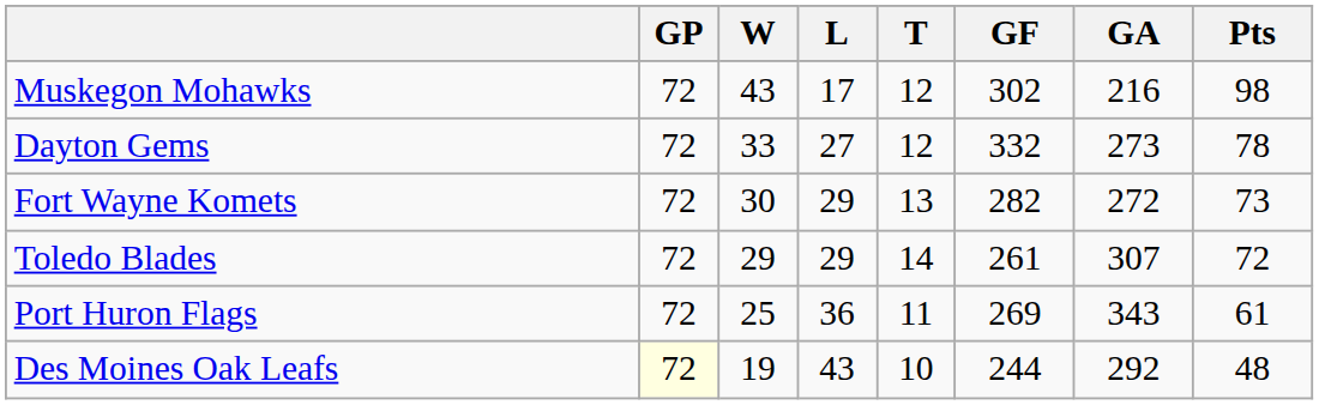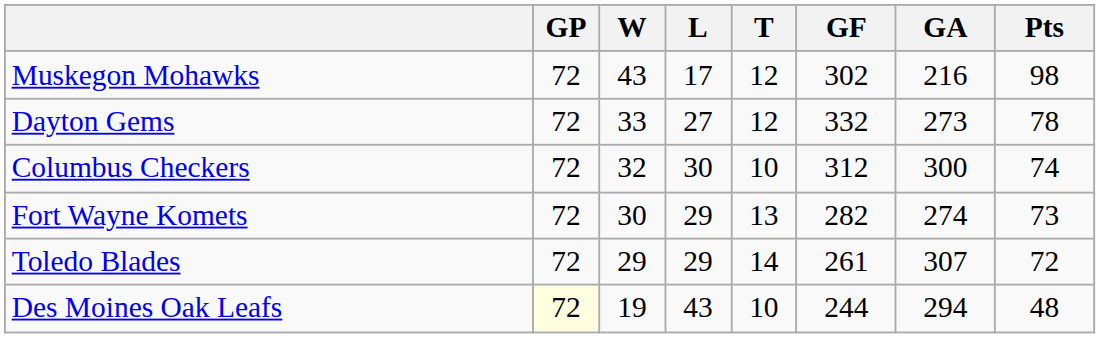+ row: Columbus Checkers | 72 | 32 | 30 | 10 | 312 | 300 | 74
Fort Wayne Komets | GA: 272 -> 274
- row: Port Huron Flags | 72 | 25 | 36 | 11 | 269 | 343 | 61
Des Moines Oak Leafs | GA: 292 -> 294
